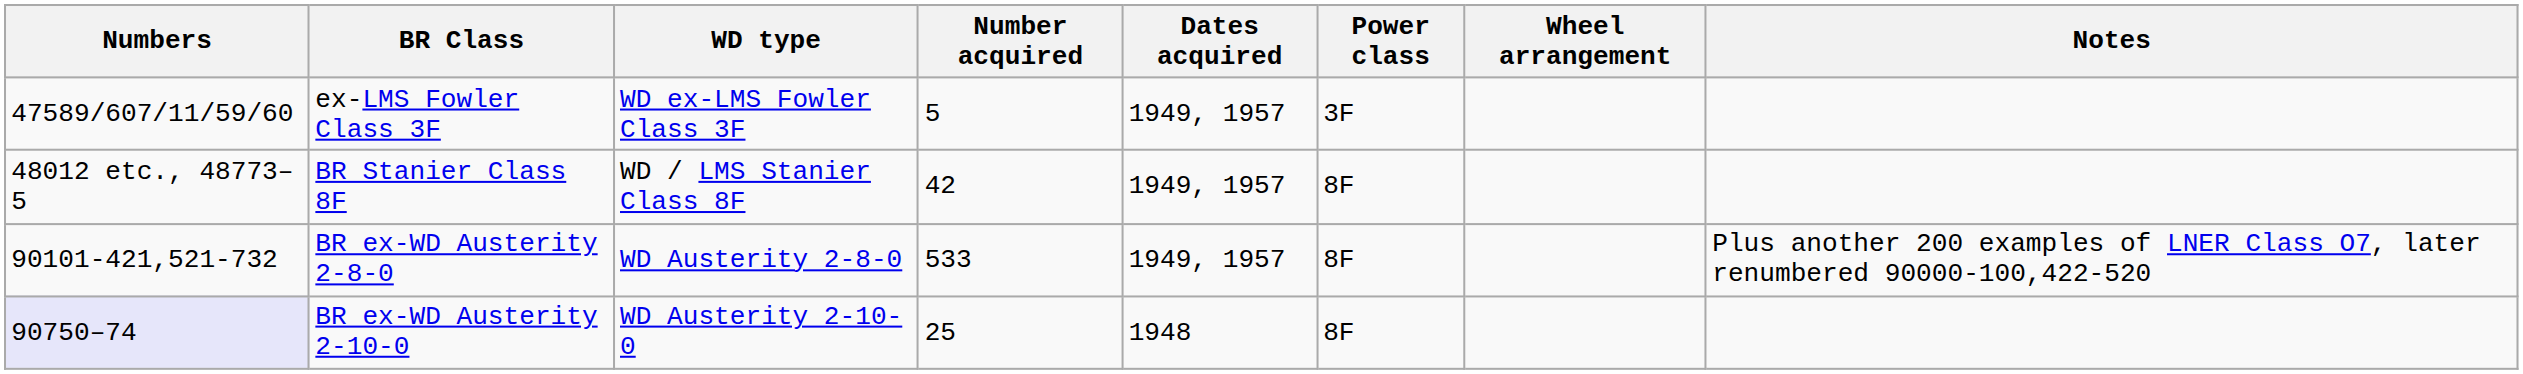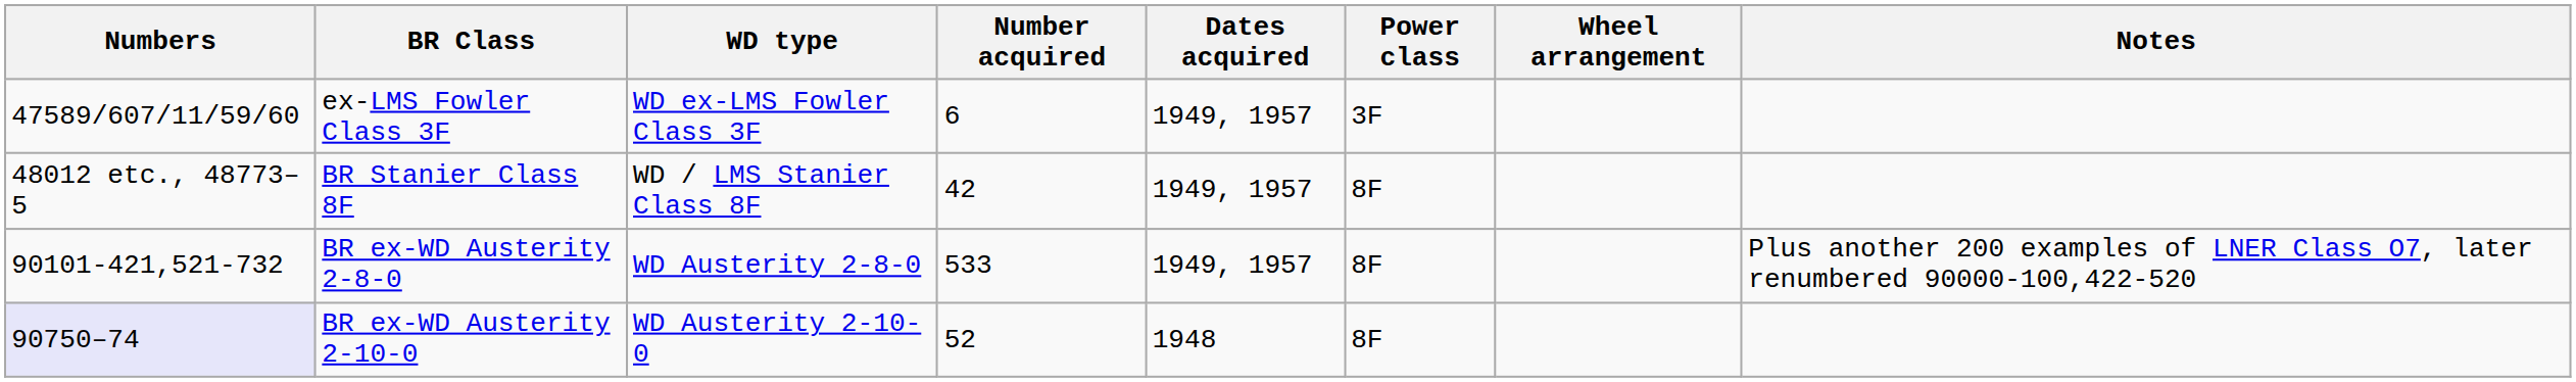ex-LMS Fowler Class 3F | Number acquired: 5 -> 6
BR ex-WD Austerity 2-10-0 | Number acquired: 25 -> 52
